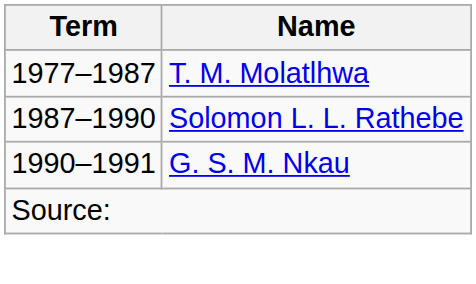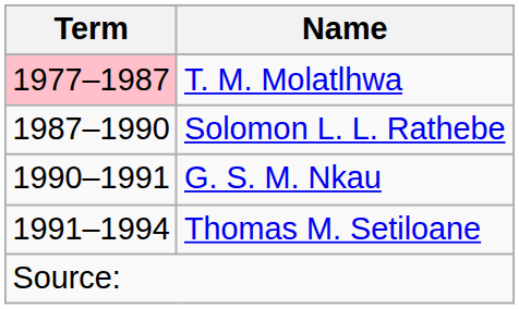T. M. Molatlhwa | Term: no background -> pink background
+ row: 1991–1994 | Thomas M. Setiloane
